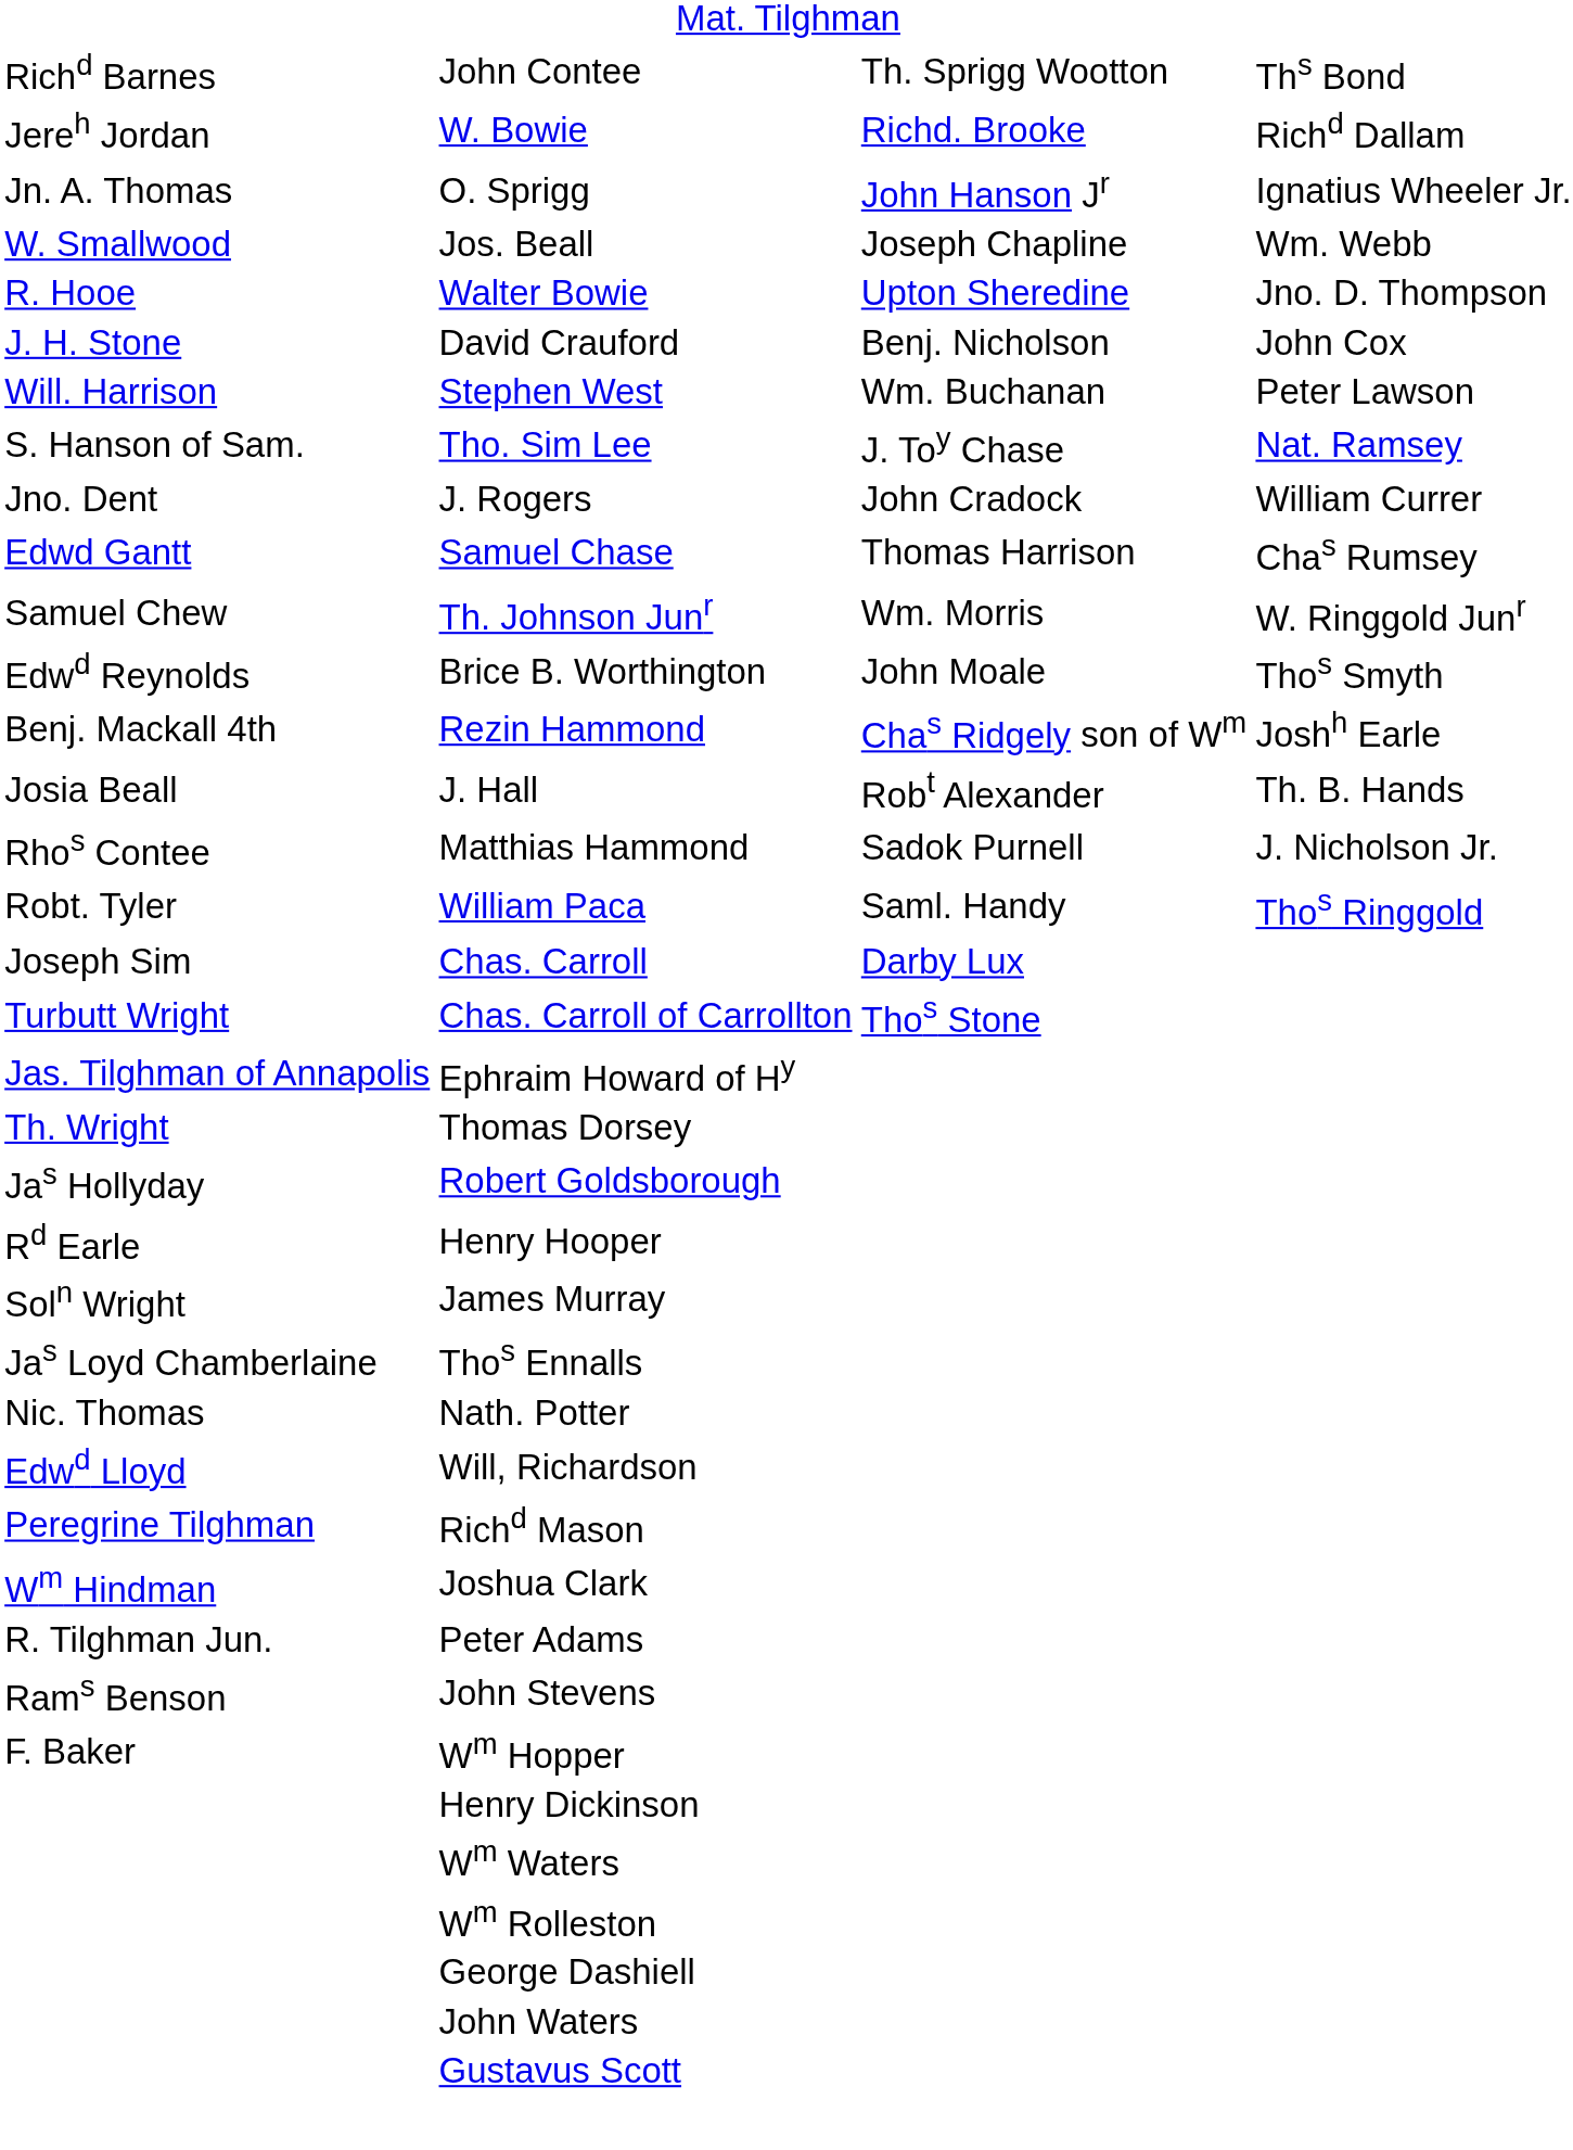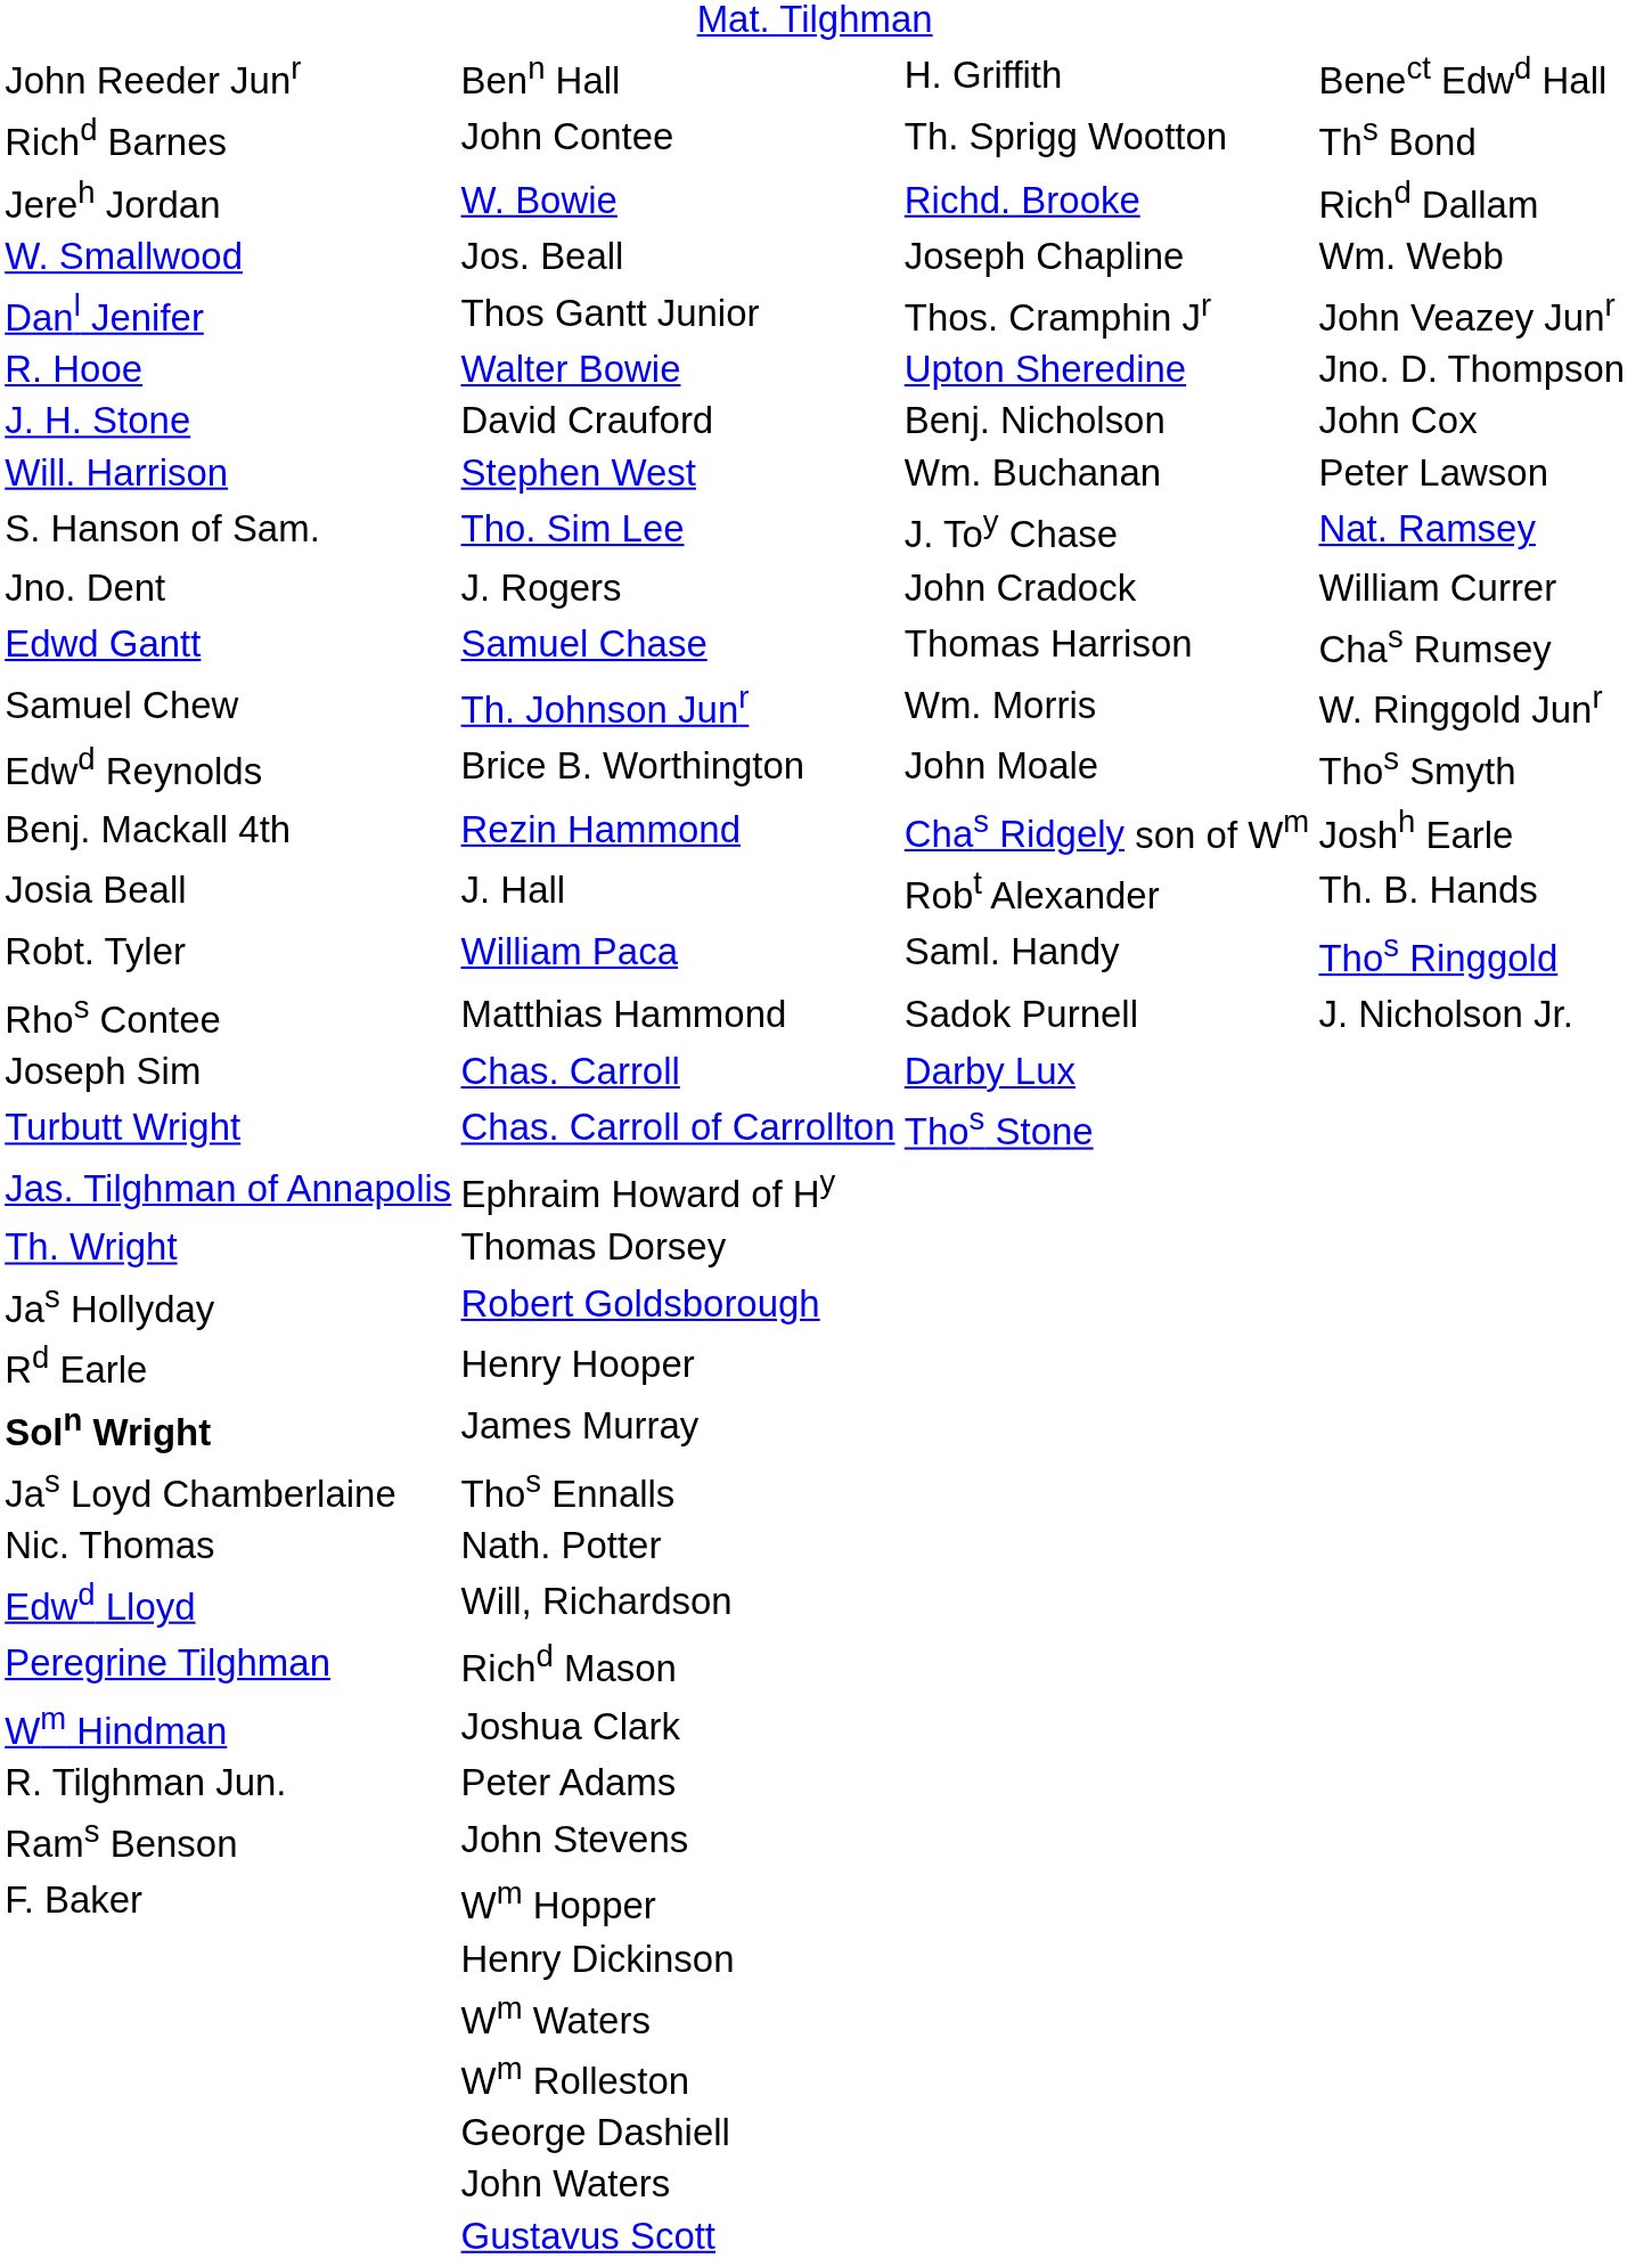+ row: John Reeder Junr | Benn Hall | H. Griffith | Benect Edwd Hall
- row: Jn. A. Thomas | O. Sprigg | John Hanson Jr | Ignatius Wheeler Jr.
+ row: Danl Jenifer | Thos Gantt Junior | Thos. Cramphin Jr | John Veazey Junr
rows swapped: William Paca <-> Matthias Hammond
James Murray | column 1: normal -> bold
